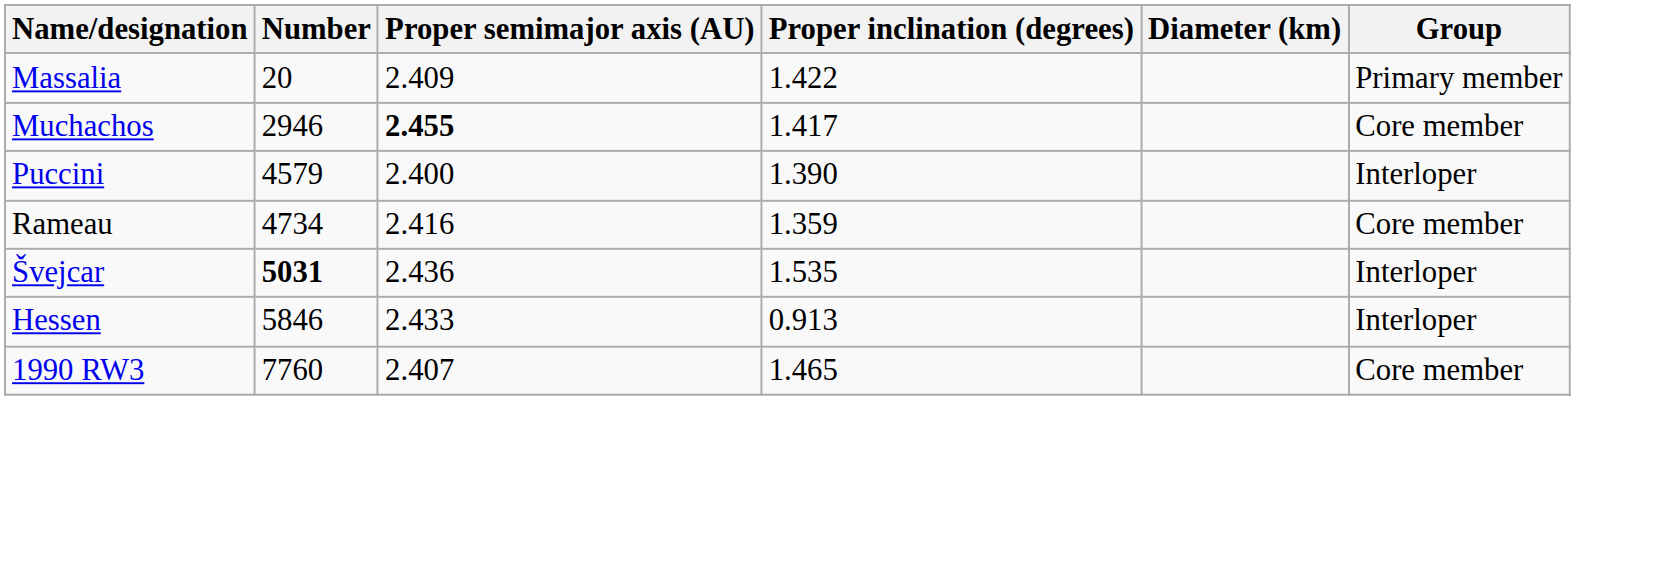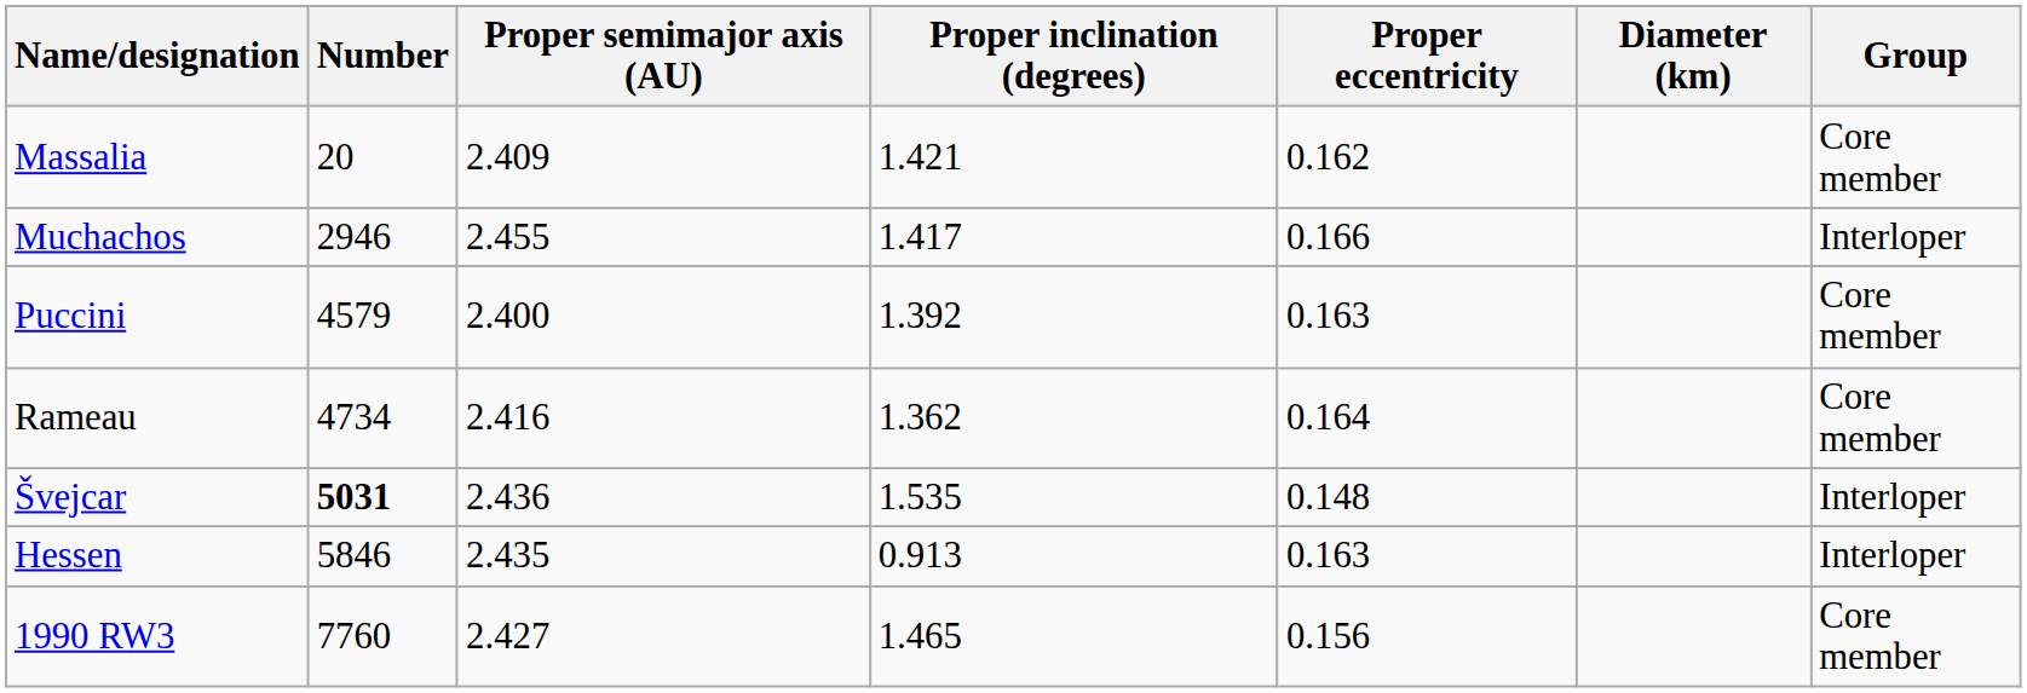+ column: Proper eccentricity | 0.162 | 0.166 | 0.163 | 0.164 | 0.148 | 0.163 | 0.156
Massalia | Proper inclination (degrees): 1.422 -> 1.421
Massalia | Group: Primary member -> Core member
Muchachos | Proper semimajor axis (AU): bold -> normal
Muchachos | Group: Core member -> Interloper
Puccini | Proper inclination (degrees): 1.390 -> 1.392
Puccini | Group: Interloper -> Core member
Rameau | Proper inclination (degrees): 1.359 -> 1.362
Hessen | Proper semimajor axis (AU): 2.433 -> 2.435
1990 RW3 | Proper semimajor axis (AU): 2.407 -> 2.427
